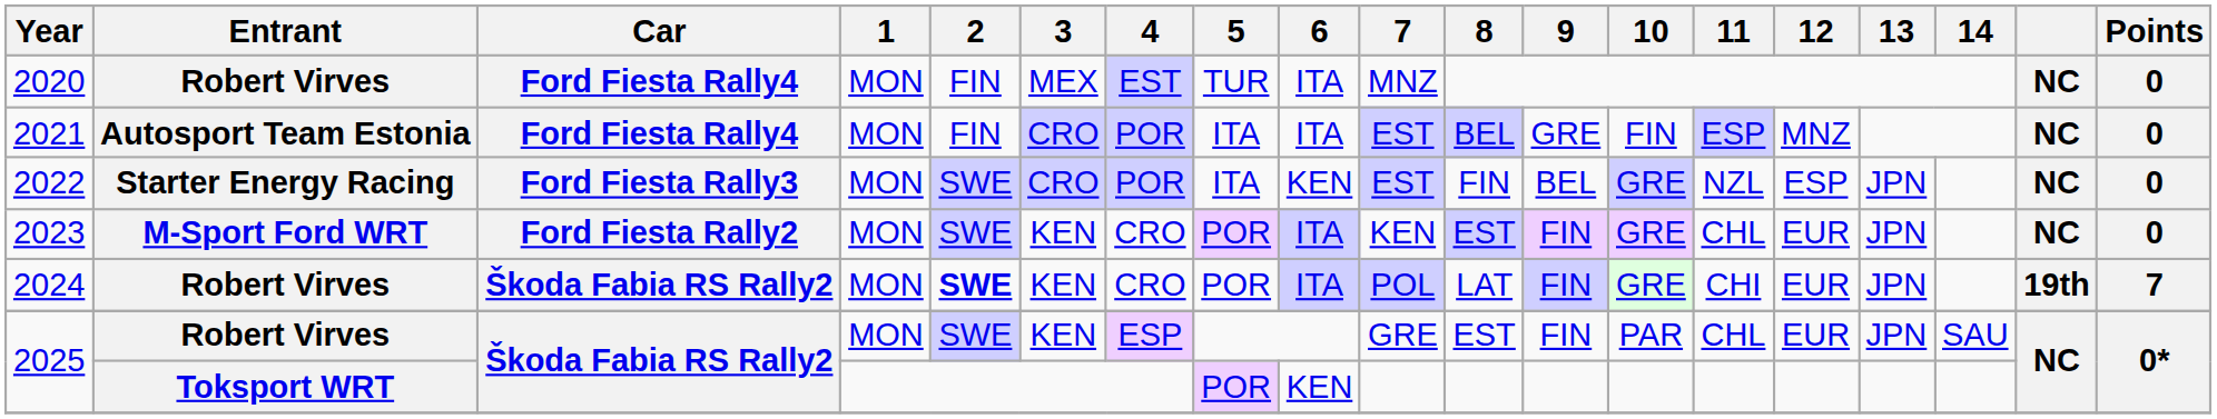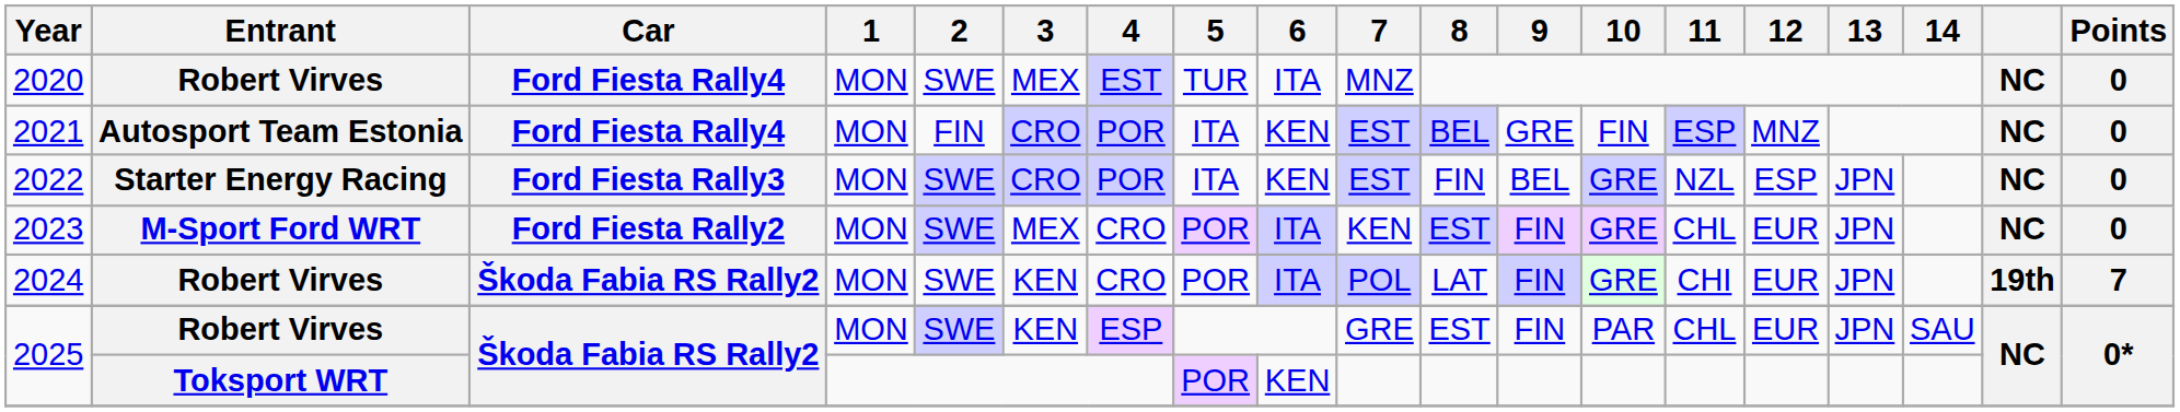2020 | 2: FIN -> SWE
2021 | 6: ITA -> KEN
2023 | 3: KEN -> MEX
2024 | 2: bold -> normal
